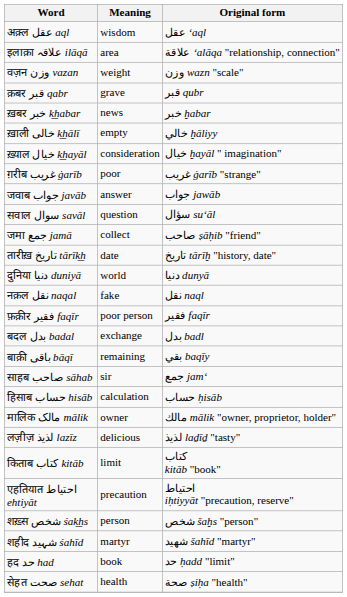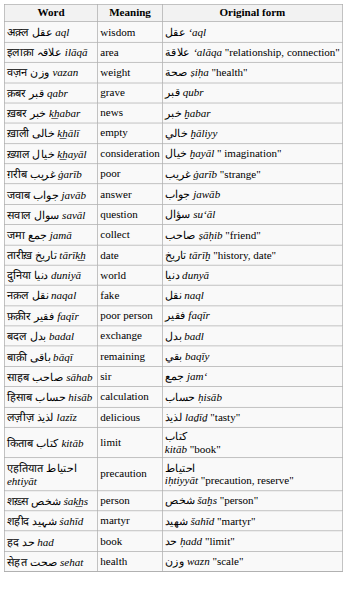वज़न وزن vazan | Original form: وزن wazn "scale" -> صحة ṣiḥa "health"
- row: मालिक مالک mālik | owner | مالك mālik "owner, proprietor, holder"
सेहत صحت sehat | Original form: صحة ṣiḥa "health" -> وزن wazn "scale"
